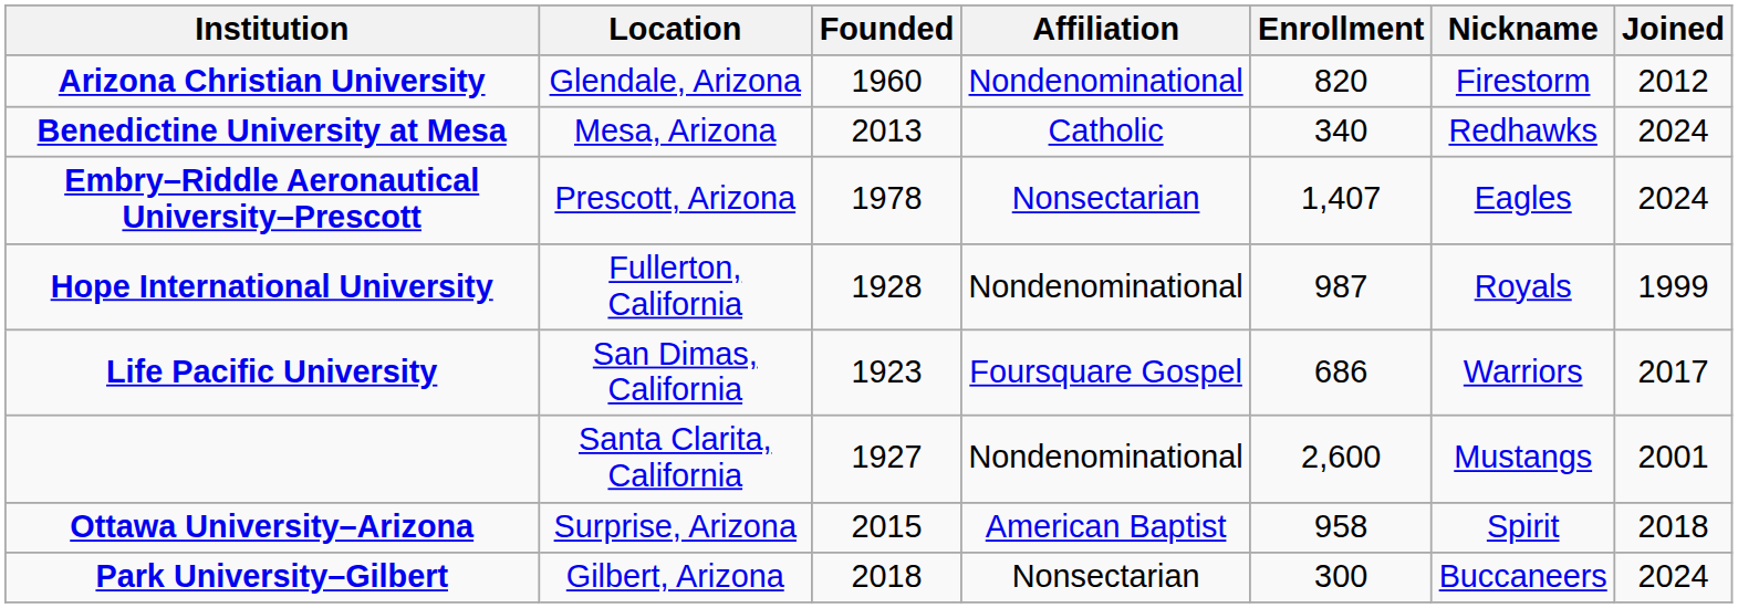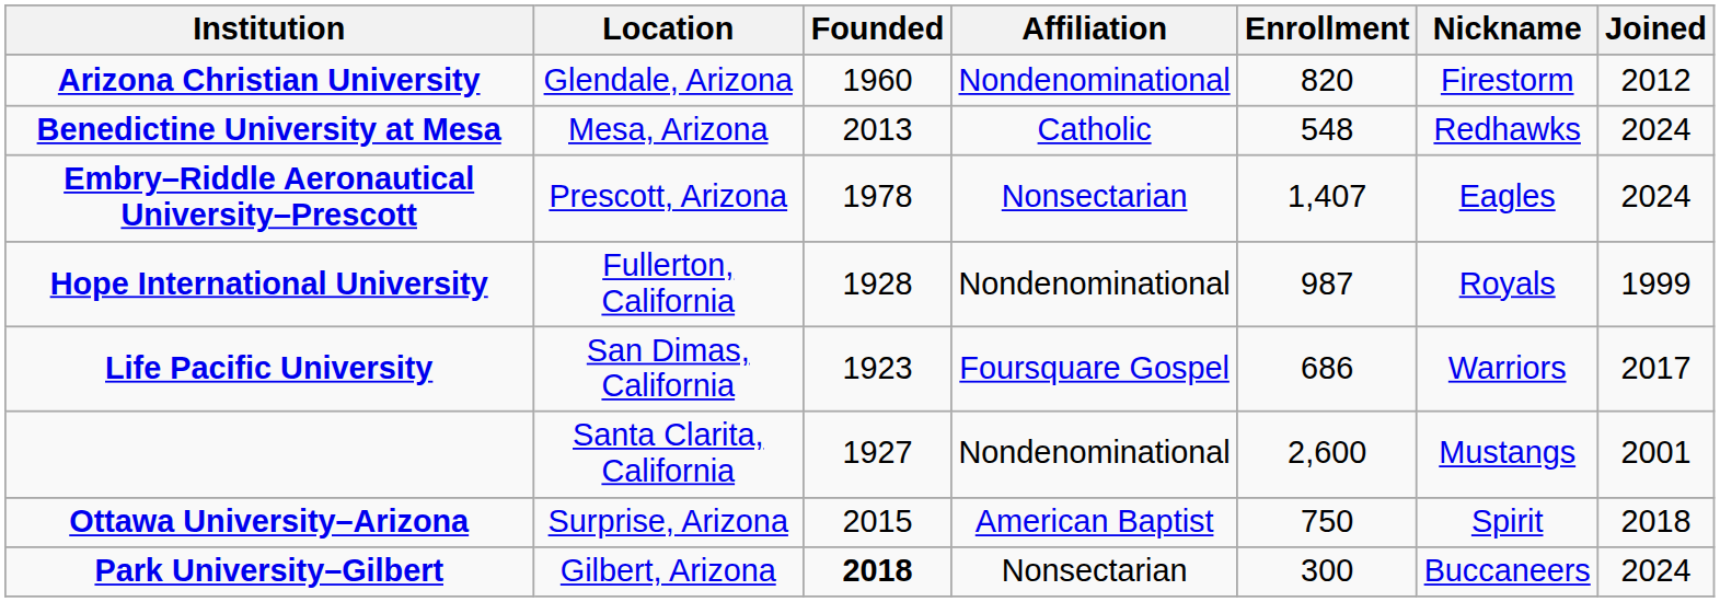Benedictine University at Mesa | Enrollment: 340 -> 548
Ottawa University–Arizona | Enrollment: 958 -> 750
Park University–Gilbert | Founded: normal -> bold
